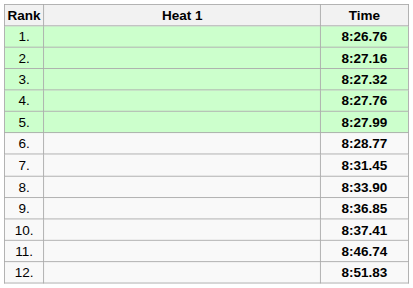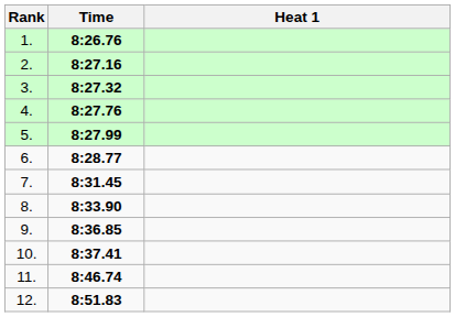columns swapped: Heat 1 <-> Time
